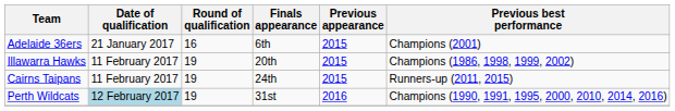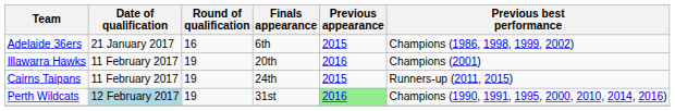Adelaide 36ers | Previous best performance: Champions (2001) -> Champions (1986, 1998, 1999, 2002)
Illawarra Hawks | Previous appearance: 2015 -> 2016
Illawarra Hawks | Previous best performance: Champions (1986, 1998, 1999, 2002) -> Champions (2001)
Perth Wildcats | Previous appearance: no background -> lightgreen background
